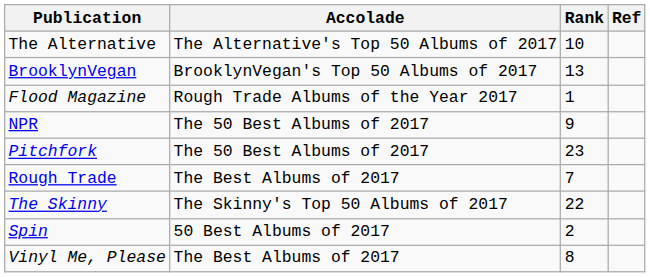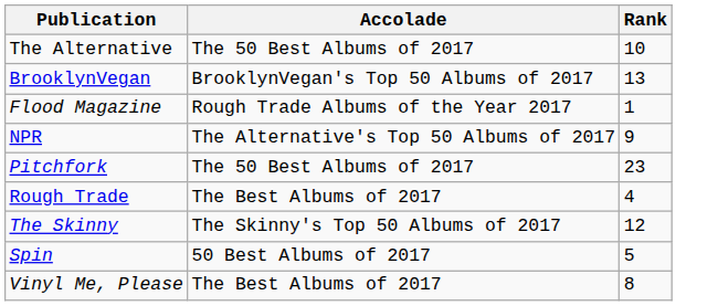- column: Ref
The Alternative | Accolade: The Alternative's Top 50 Albums of 2017 -> The 50 Best Albums of 2017
NPR | Accolade: The 50 Best Albums of 2017 -> The Alternative's Top 50 Albums of 2017
Rough Trade | Rank: 7 -> 4
The Skinny | Rank: 22 -> 12
Spin | Rank: 2 -> 5
